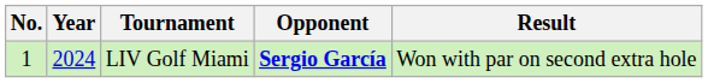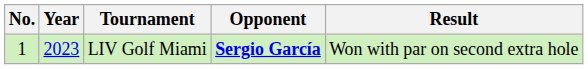LIV Golf Miami | Year: 2024 -> 2023
